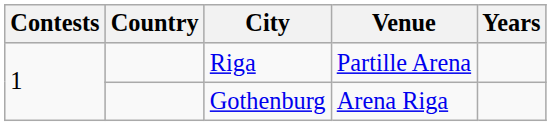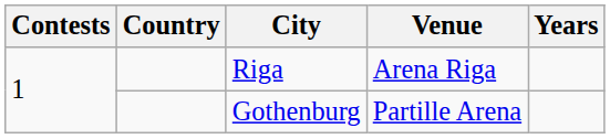Riga | Venue: Partille Arena -> Arena Riga
Gothenburg | Venue: Arena Riga -> Partille Arena
